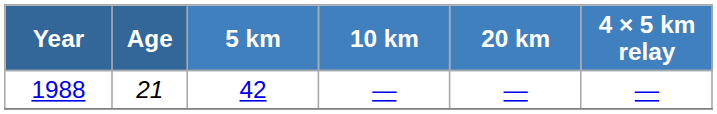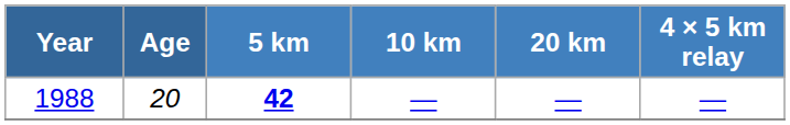1988 | Age: 21 -> 20
1988 | 5 km: normal -> bold
